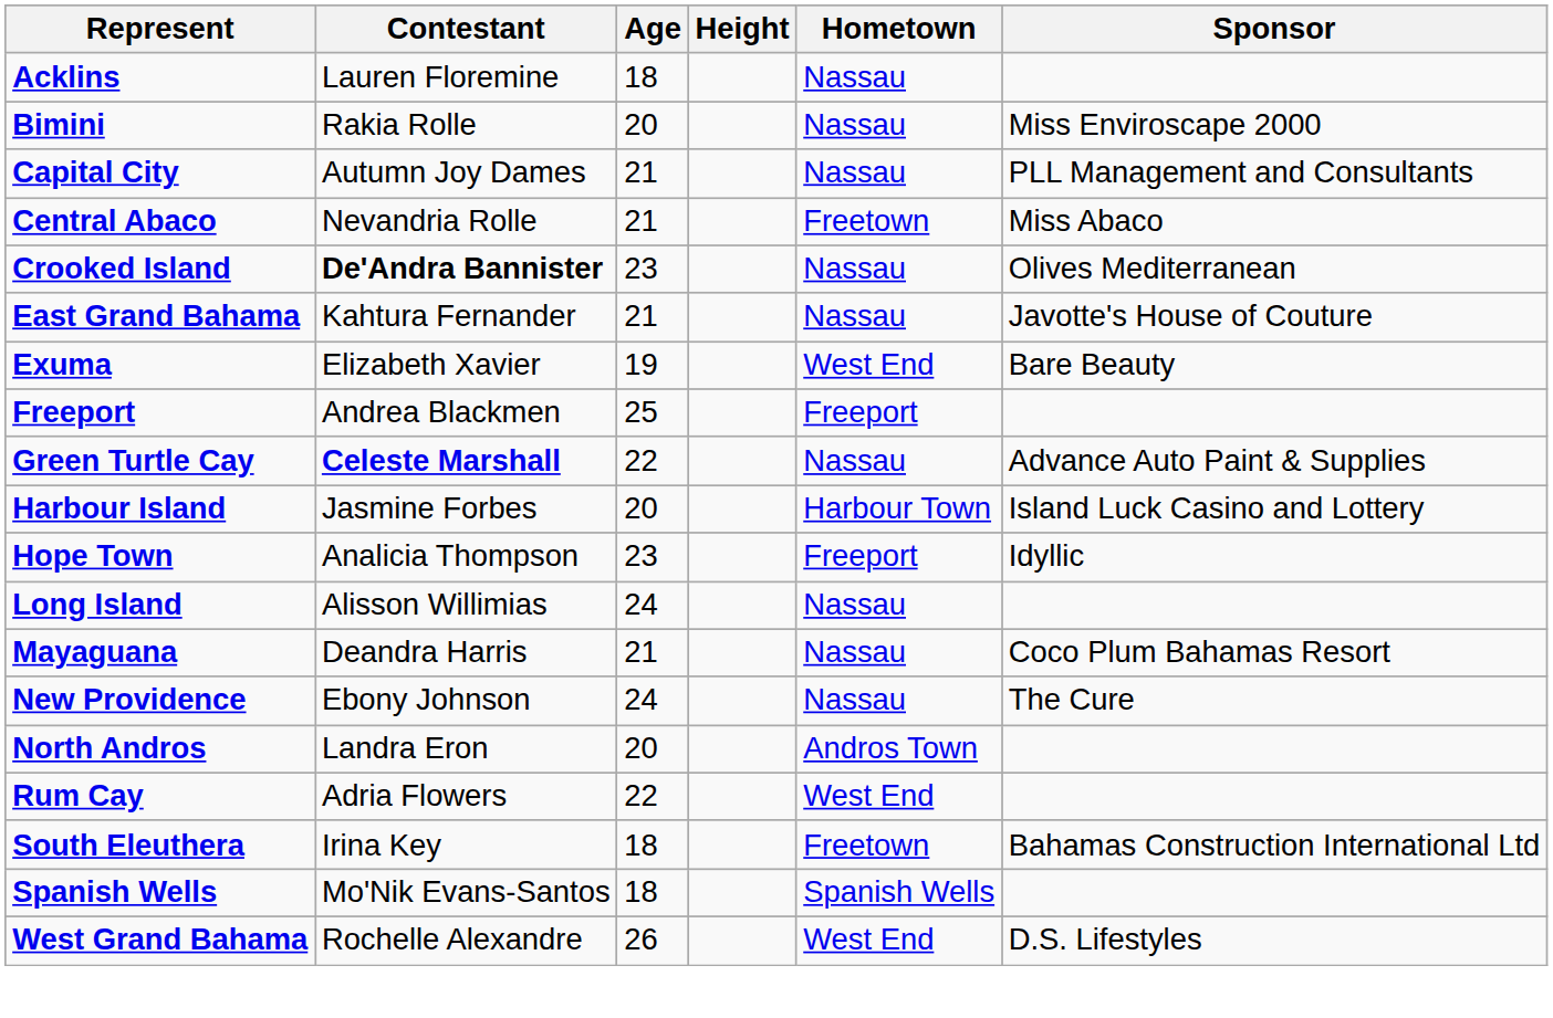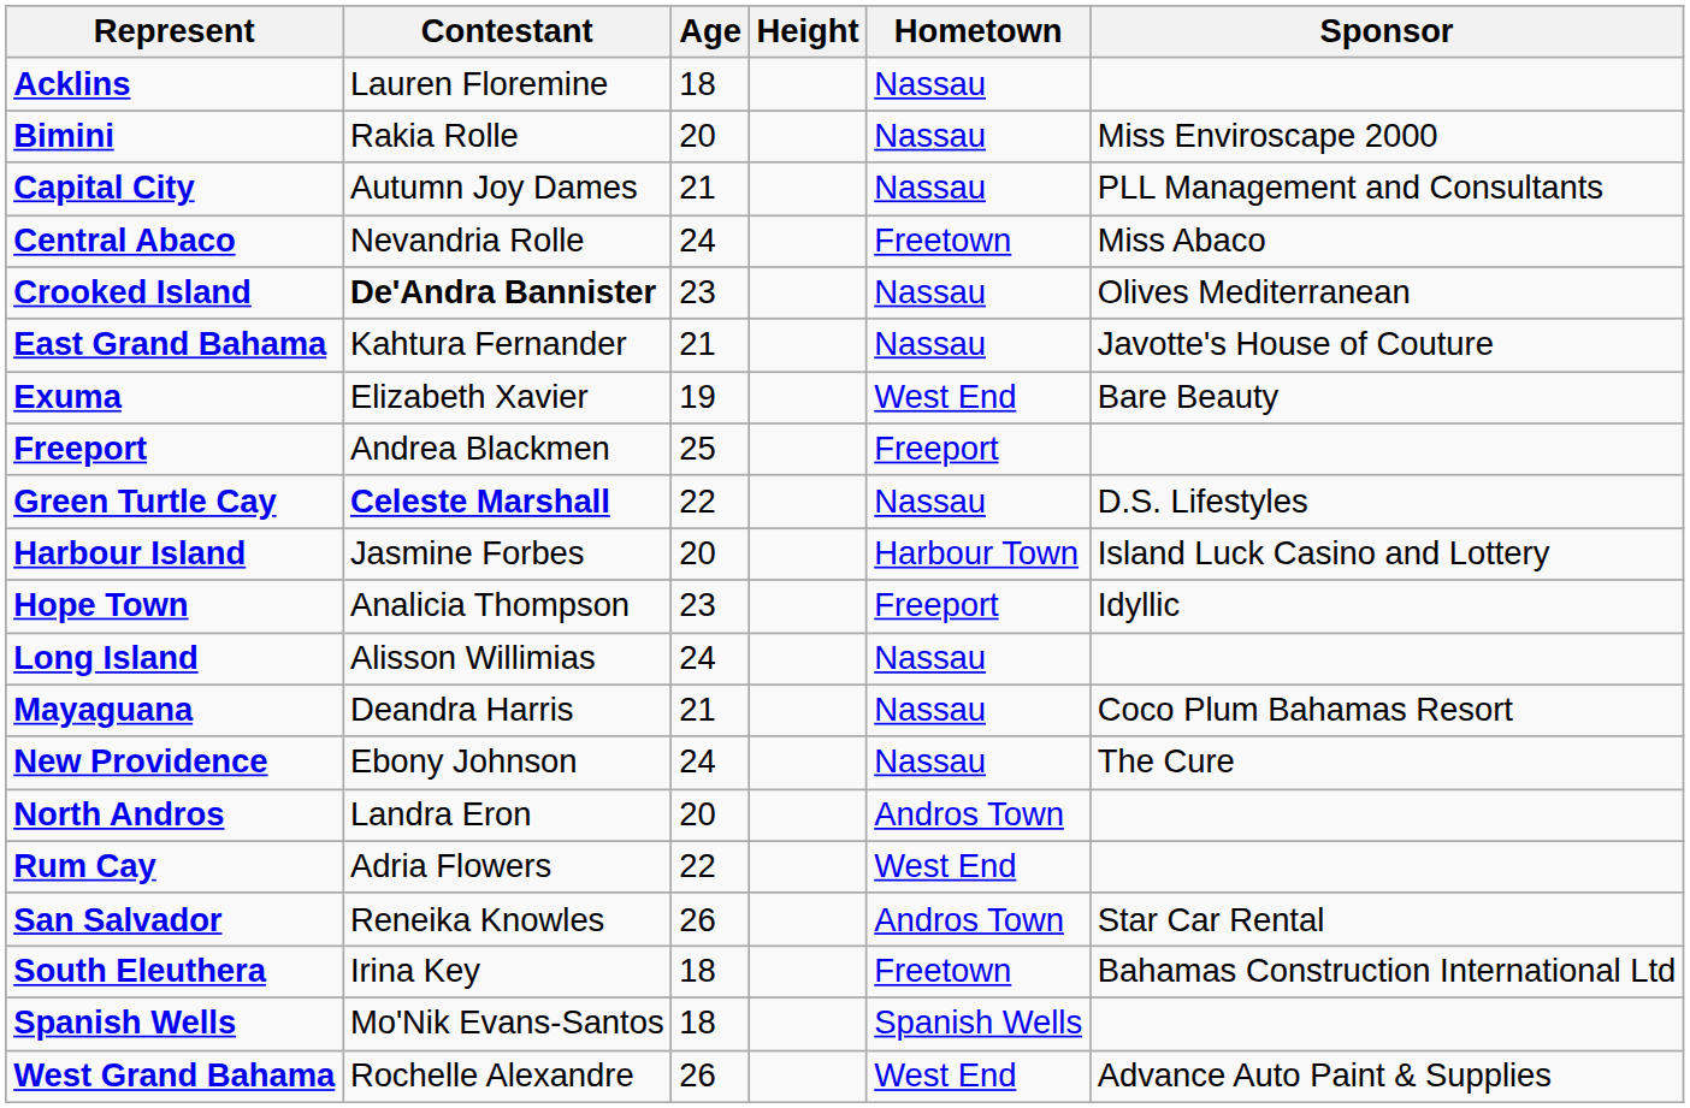Central Abaco | Age: 21 -> 24
Green Turtle Cay | Sponsor: Advance Auto Paint & Supplies -> D.S. Lifestyles
+ row: San Salvador | Reneika Knowles | 26 | Andros Town | Star Car Rental
West Grand Bahama | Sponsor: D.S. Lifestyles -> Advance Auto Paint & Supplies
